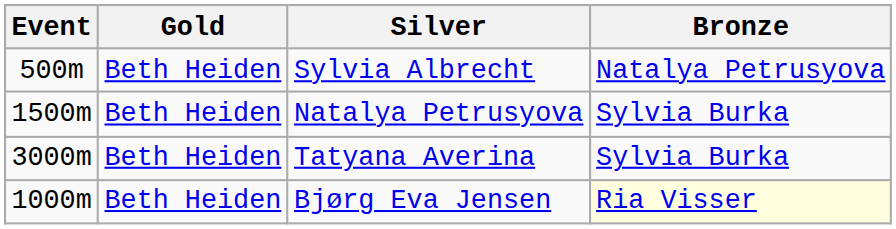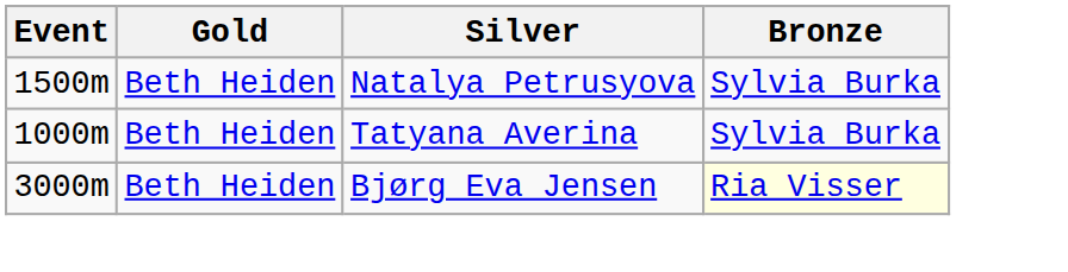- row: 500m | Beth Heiden | Sylvia Albrecht | Natalya Petrusyova
Tatyana Averina | Event: 3000m -> 1000m
Bjørg Eva Jensen | Event: 1000m -> 3000m
